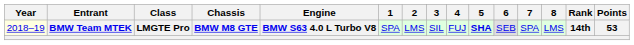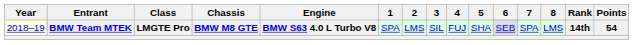BMW Team MTEK | 5: bold -> normal
BMW Team MTEK | Points: 53 -> 54
